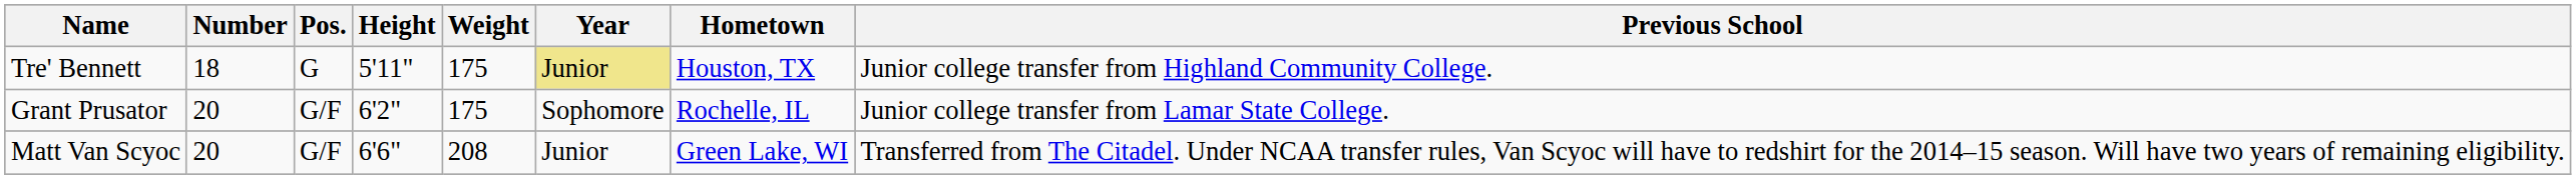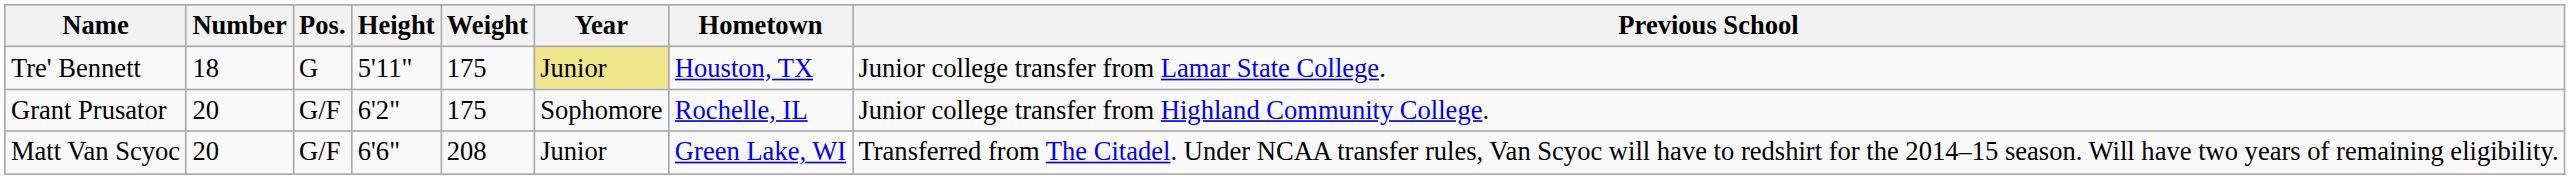Tre' Bennett | Previous School: Junior college transfer from Highland Community College. -> Junior college transfer from Lamar State College.
Grant Prusator | Previous School: Junior college transfer from Lamar State College. -> Junior college transfer from Highland Community College.
